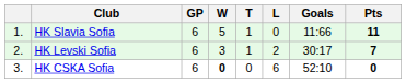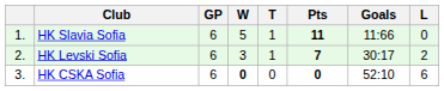columns swapped: L <-> Pts
